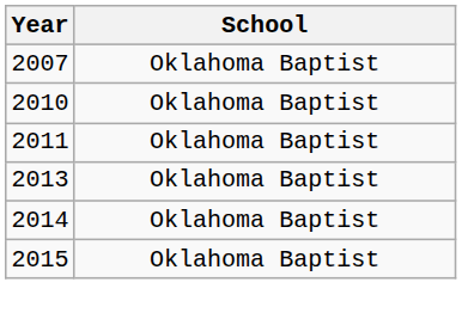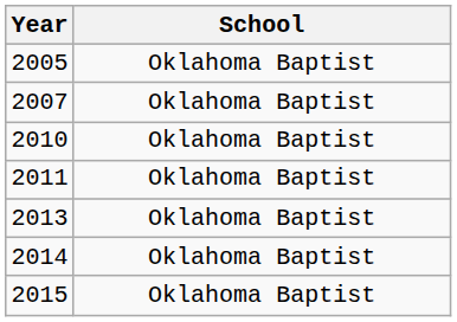+ row: 2005 | Oklahoma Baptist
